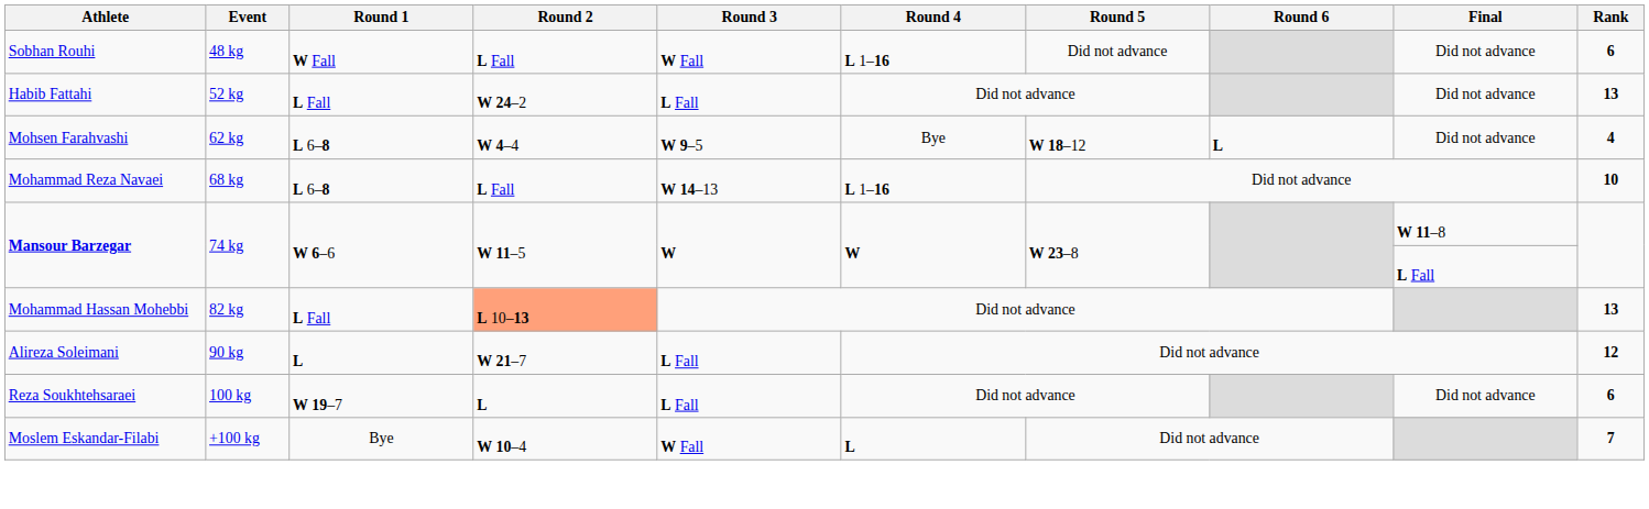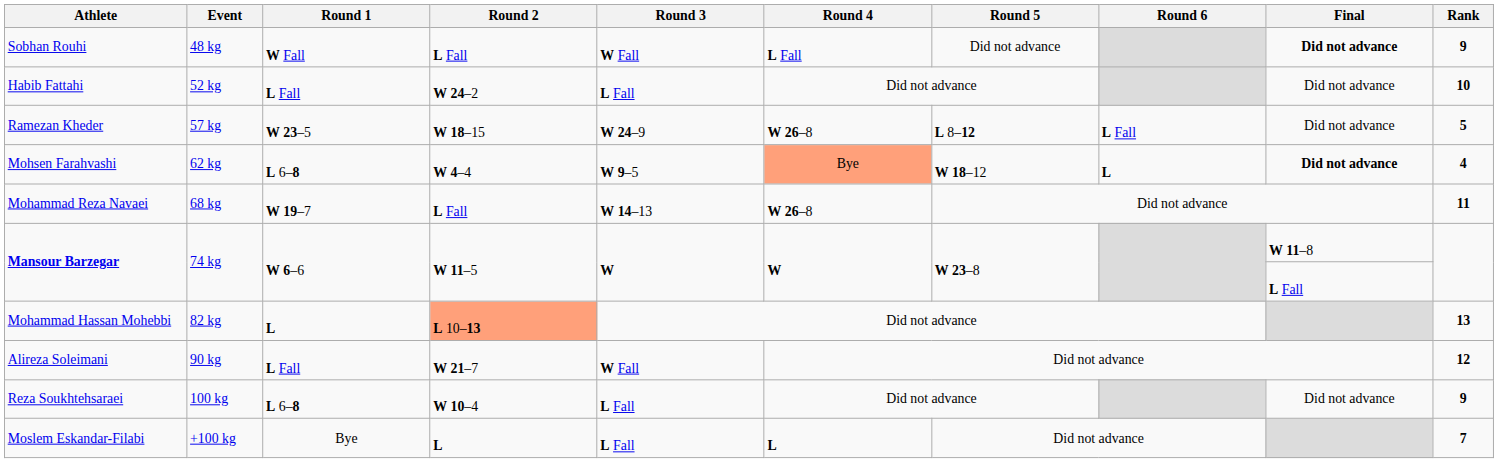Sobhan Rouhi | Round 4: L 1–16 -> L Fall
Sobhan Rouhi | Final: normal -> bold
Sobhan Rouhi | Rank: 6 -> 9
Habib Fattahi | Rank: 13 -> 10
+ row: Ramezan Kheder | 57 kg | W 23–5 | W 18–15 | W 24–9 | W 26–8 | L 8–12 | L Fall | Did not advance | 5
Mohsen Farahvashi | Round 4: no background -> lightsalmon background
Mohsen Farahvashi | Final: normal -> bold
Mohammad Reza Navaei | Round 1: L 6–8 -> W 19–7
Mohammad Reza Navaei | Round 4: L 1–16 -> W 26–8
Mohammad Reza Navaei | Rank: 10 -> 11
Mohammad Hassan Mohebbi | Round 1: L Fall -> L
Alireza Soleimani | Round 1: L -> L Fall
Alireza Soleimani | Round 3: L Fall -> W Fall
Reza Soukhtehsaraei | Round 1: W 19–7 -> L 6–8
Reza Soukhtehsaraei | Round 2: L -> W 10–4
Reza Soukhtehsaraei | Rank: 6 -> 9
Moslem Eskandar-Filabi | Round 2: W 10–4 -> L
Moslem Eskandar-Filabi | Round 3: W Fall -> L Fall
